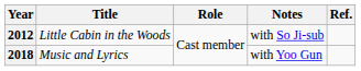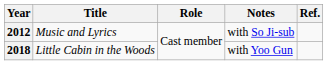2012 | Title: Little Cabin in the Woods -> Music and Lyrics
2018 | Title: Music and Lyrics -> Little Cabin in the Woods
